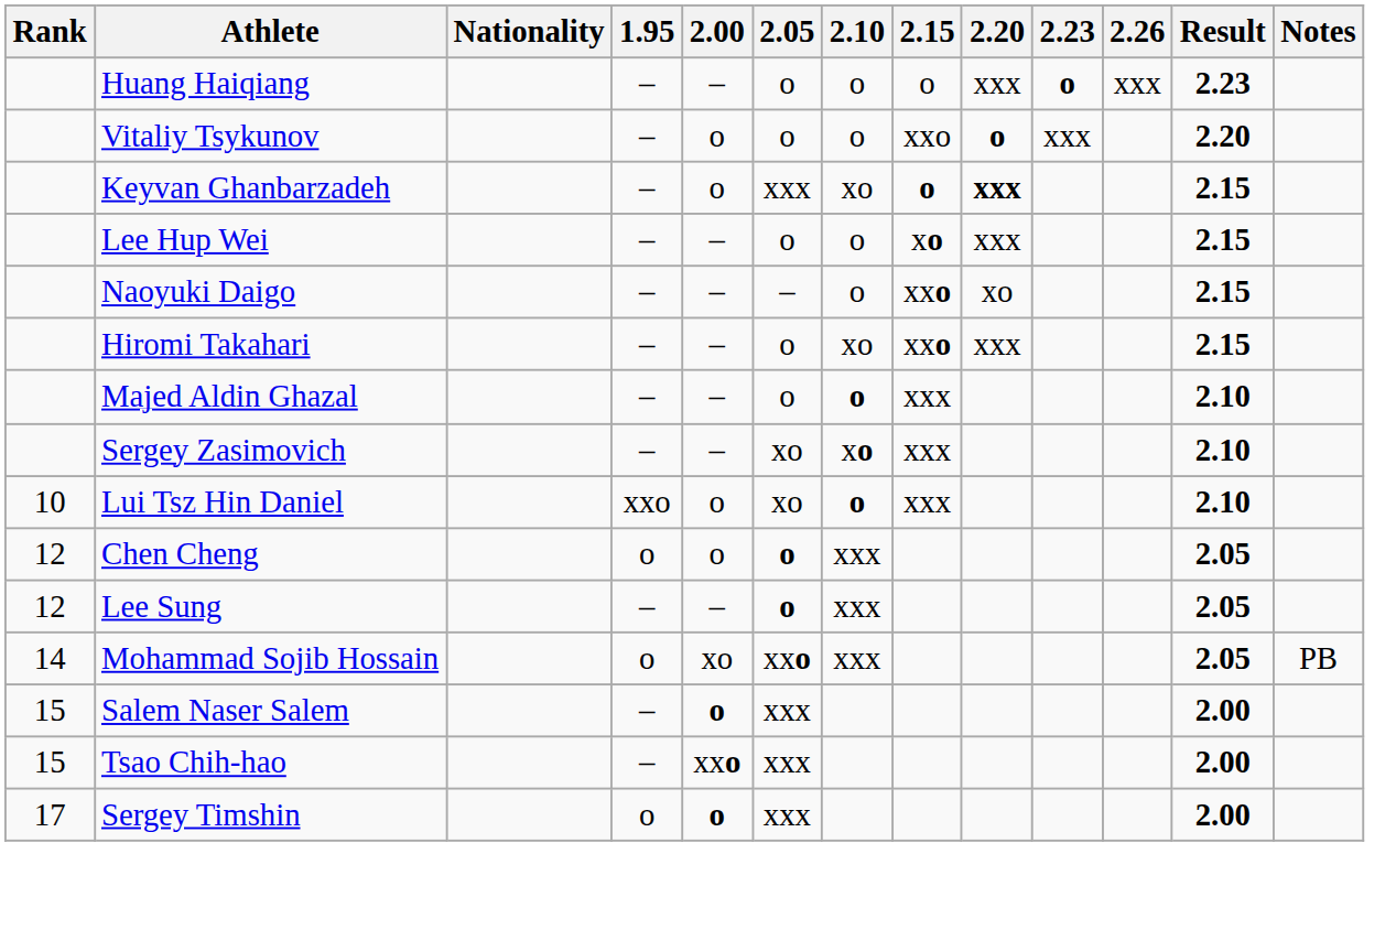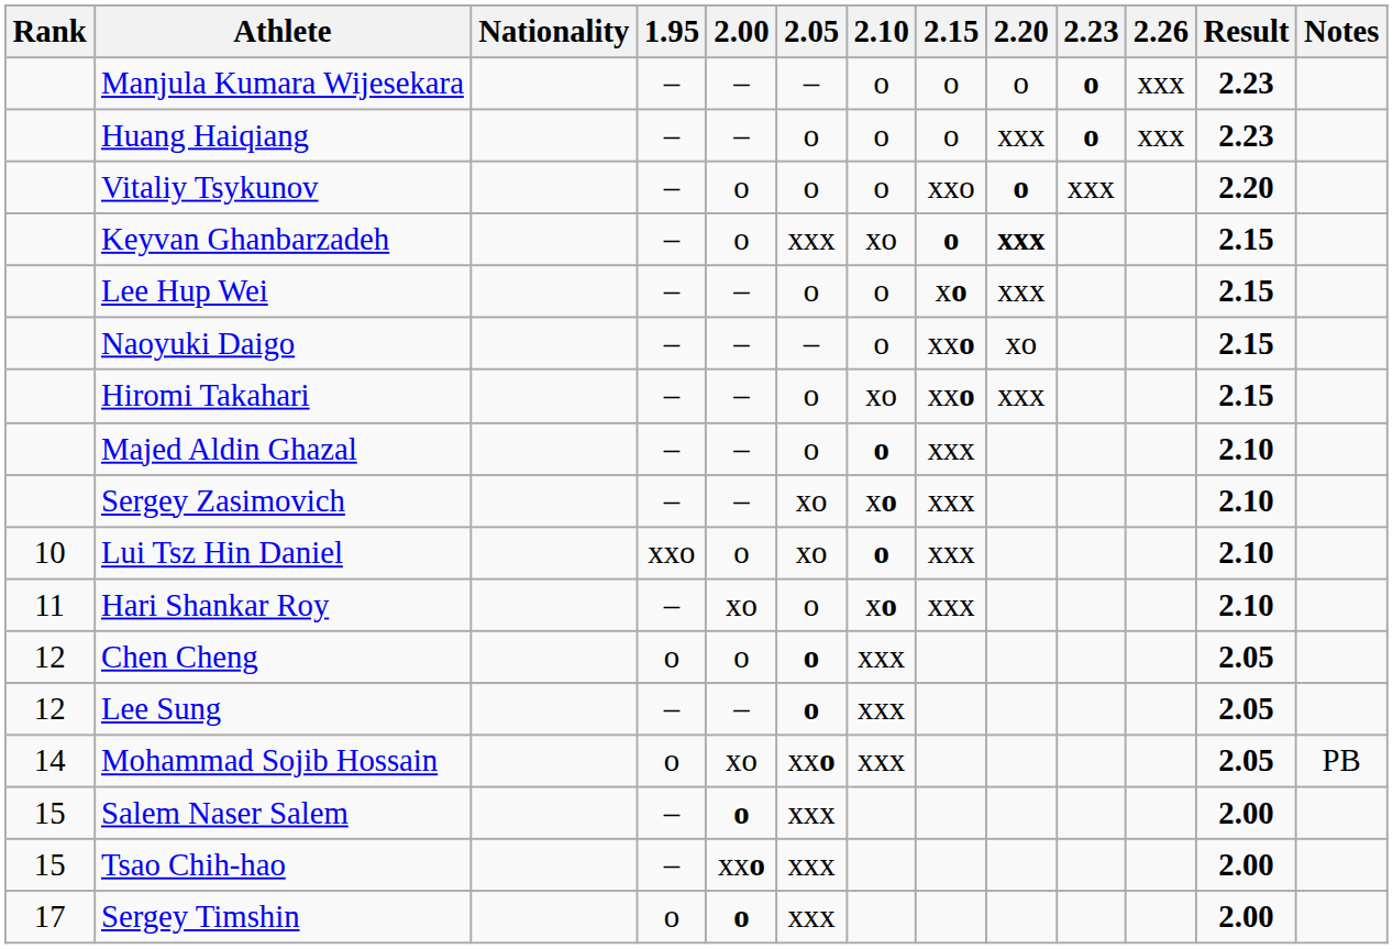+ row: Manjula Kumara Wijesekara | – | – | – | o | o | o | o | xxx | 2.23
+ row: 11 | Hari Shankar Roy | – | xo | o | xo | xxx | 2.10
